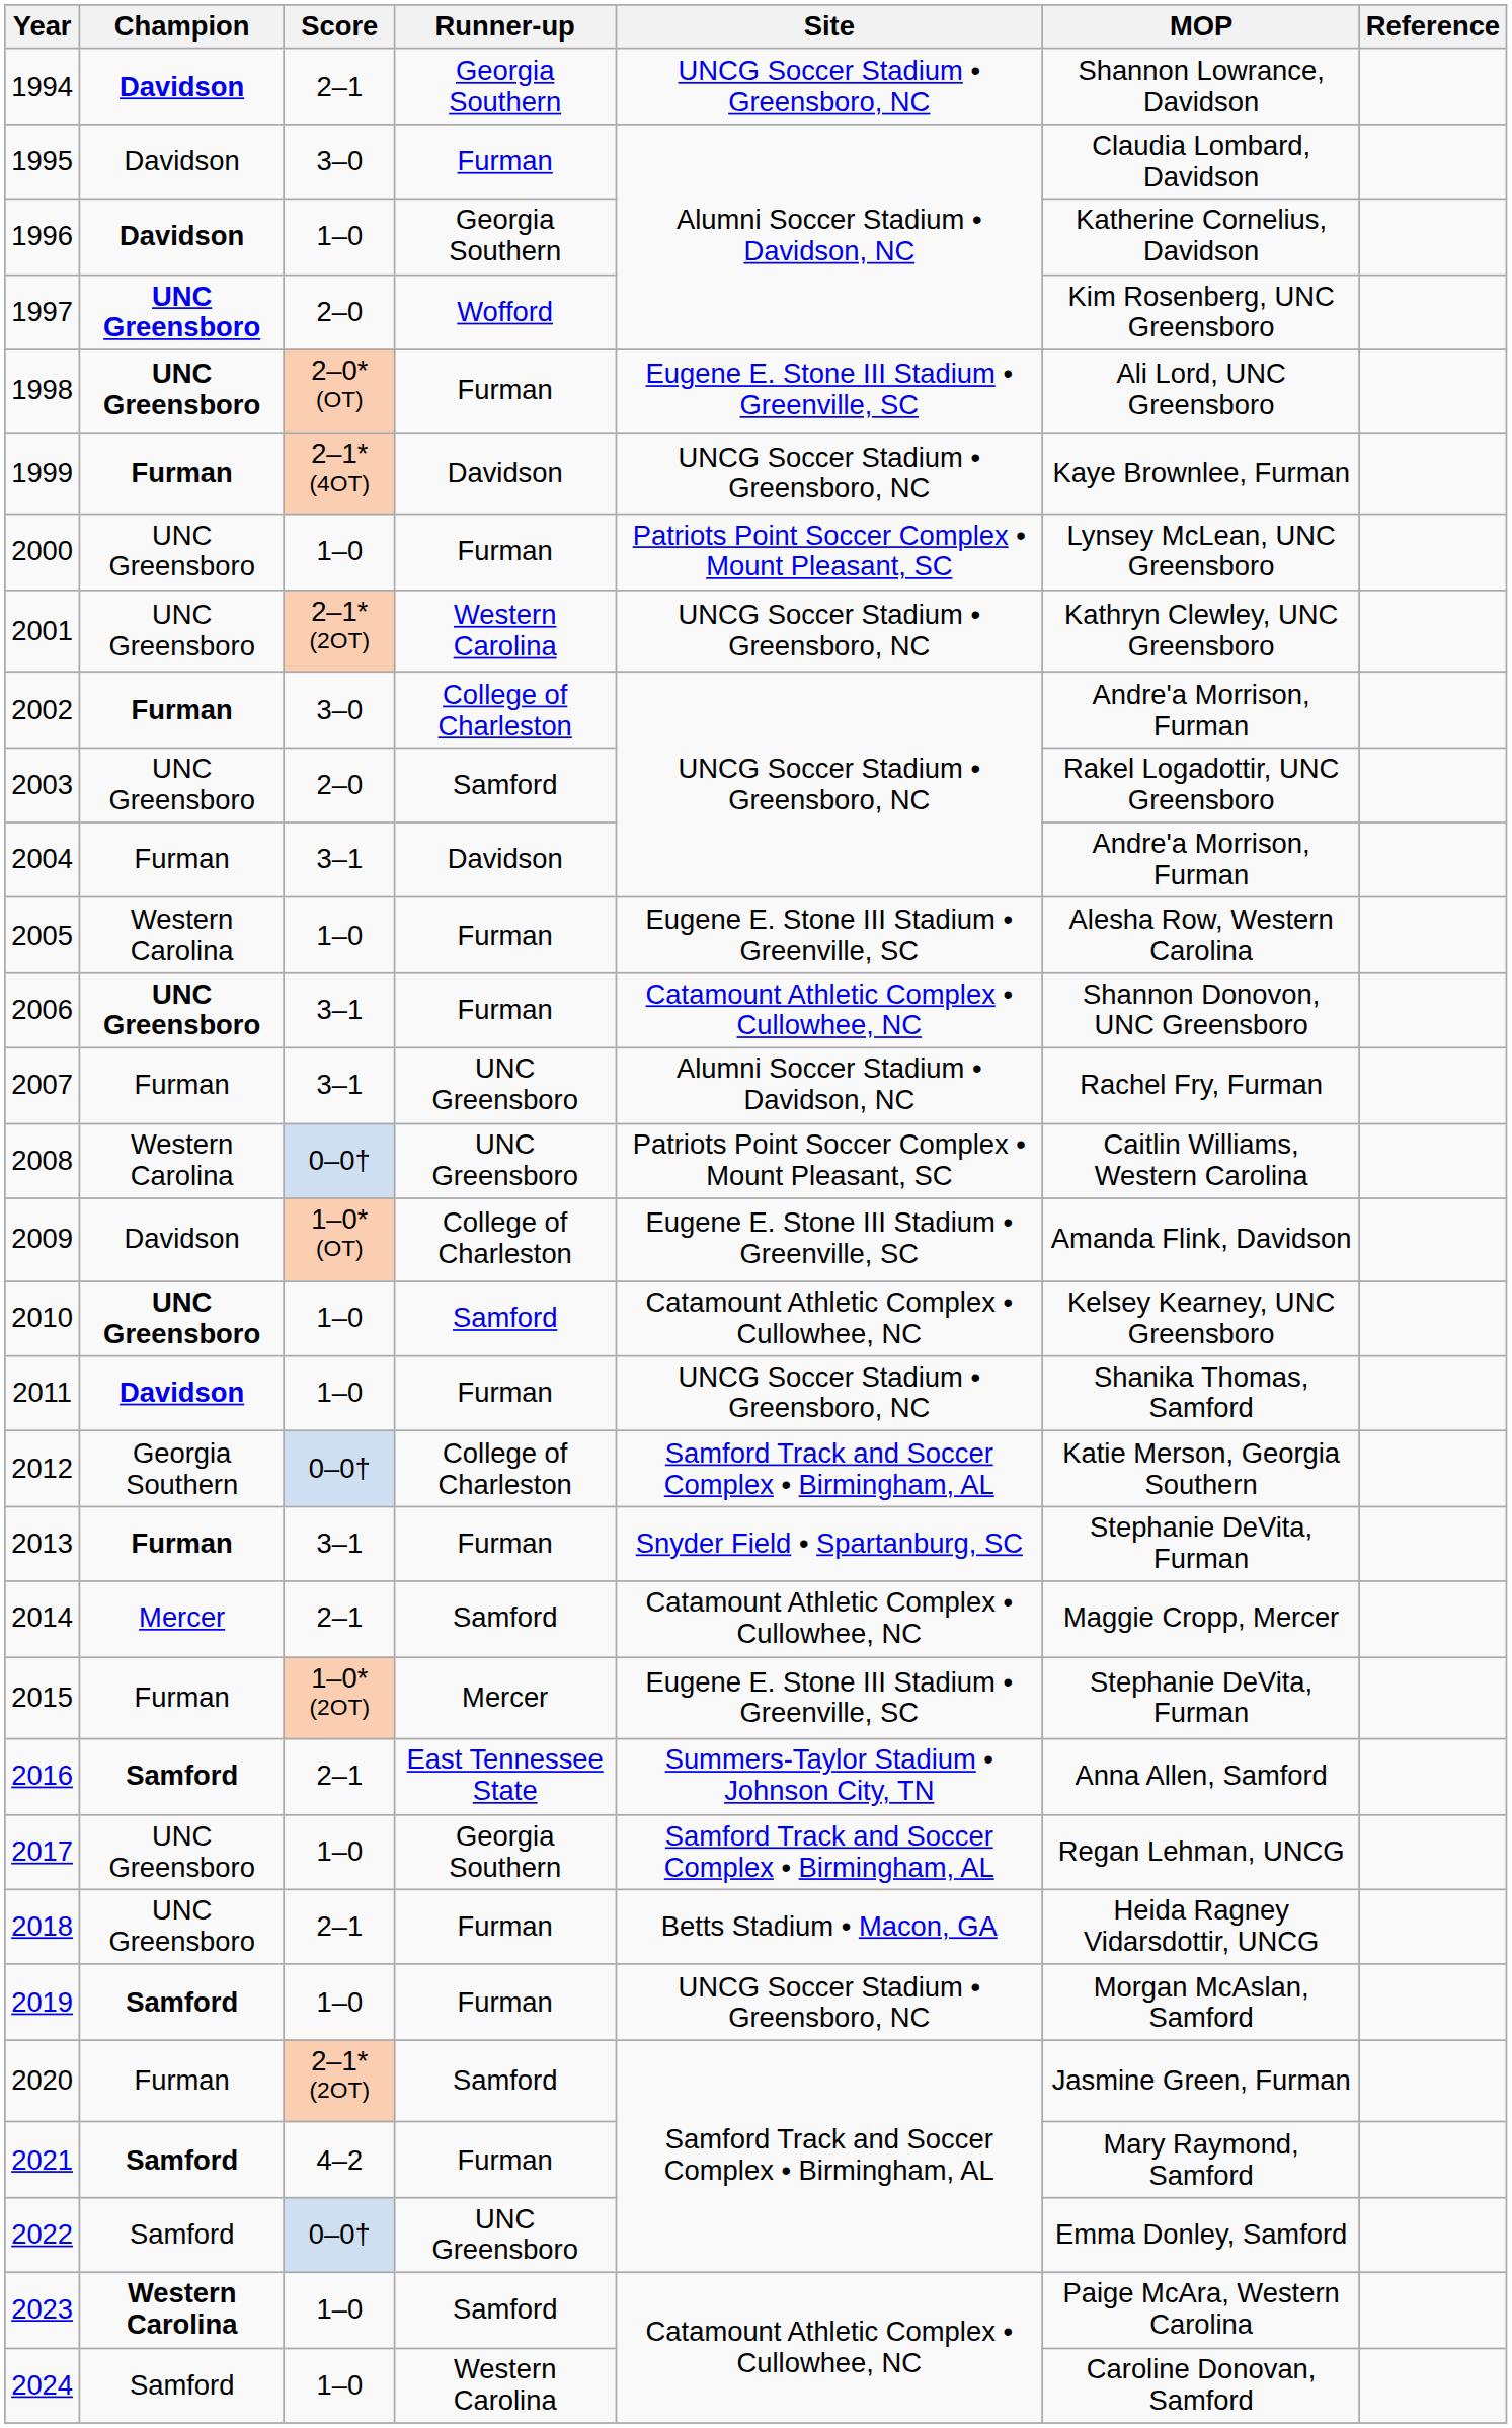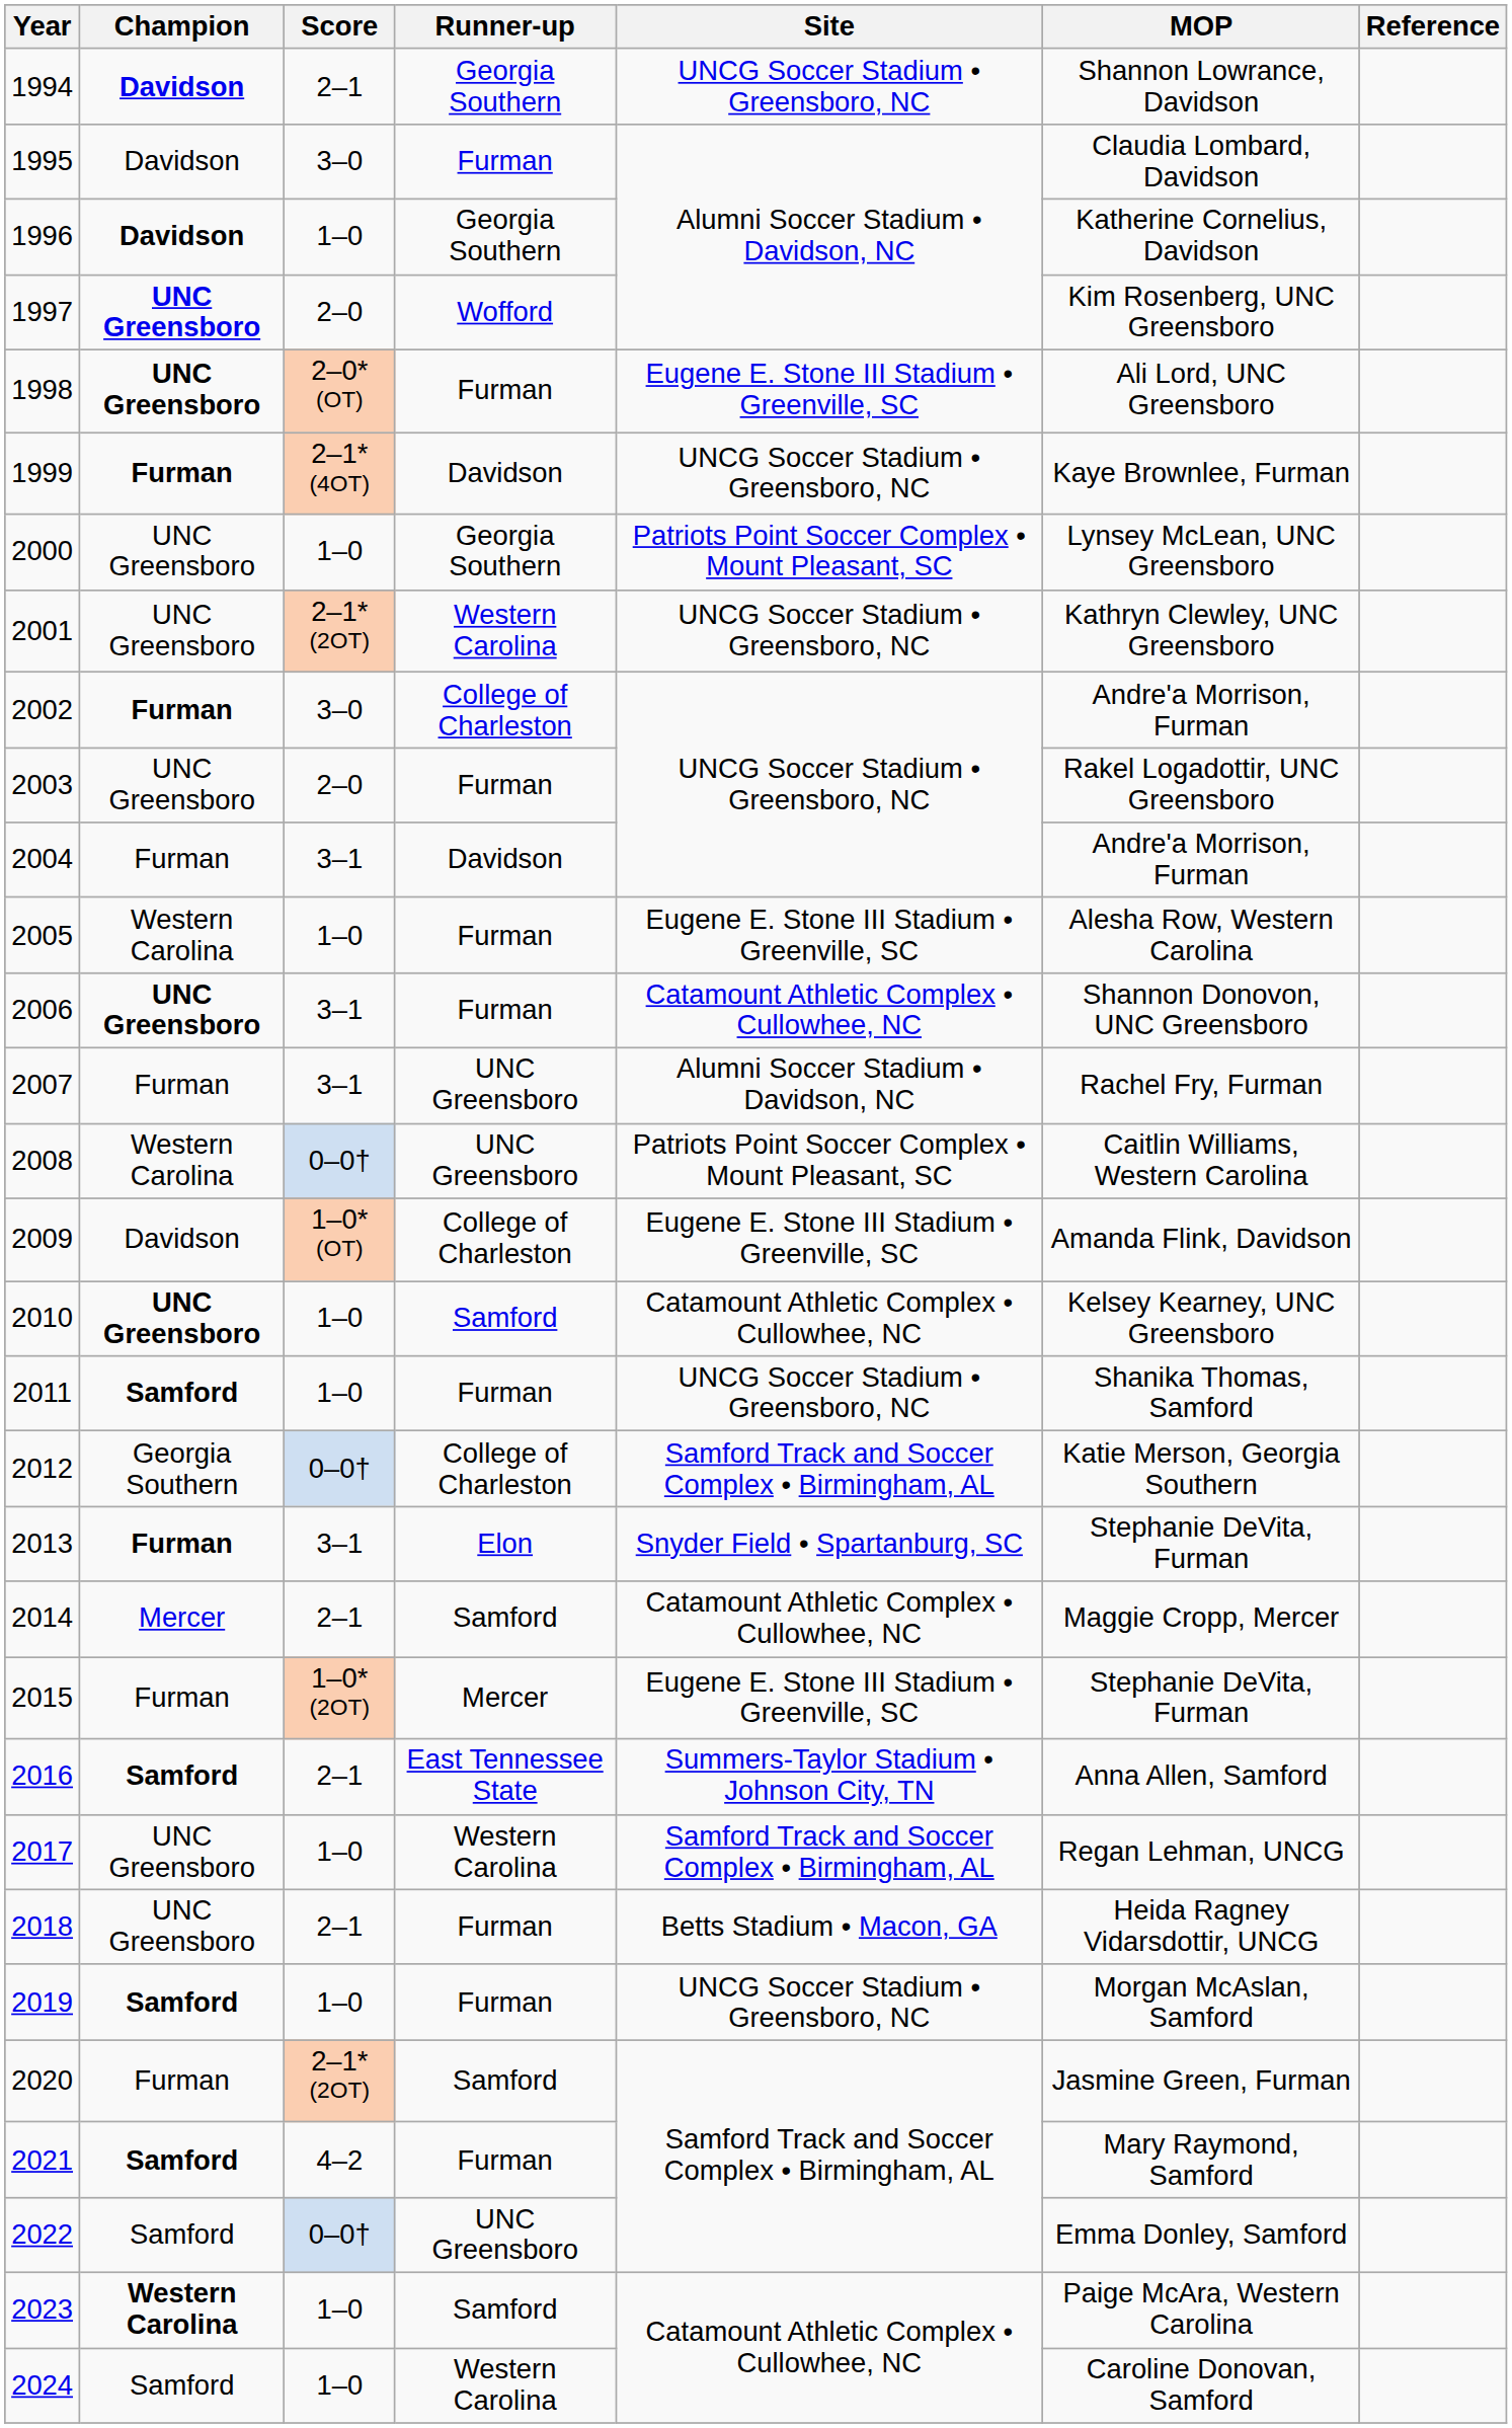2000 | Runner-up: Furman -> Georgia Southern
2003 | Runner-up: Samford -> Furman
2011 | Champion: Davidson -> Samford
2013 | Runner-up: Furman -> Elon
2017 | Runner-up: Georgia Southern -> Western Carolina
